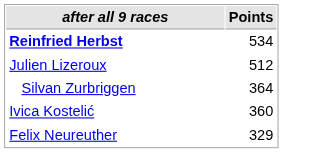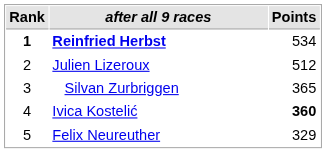+ column: Rank | 1 | 2 | 3 | 4 | 5
Silvan Zurbriggen | Points: 364 -> 365
Ivica Kostelić | Points: normal -> bold
